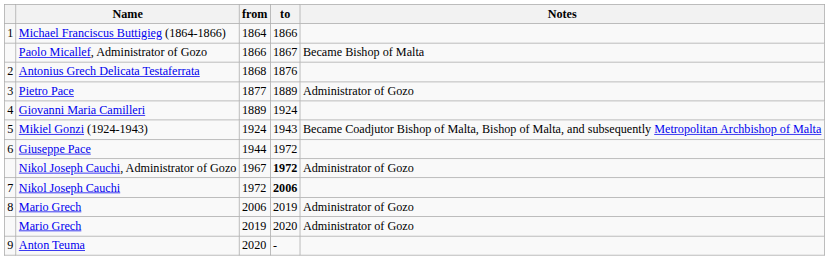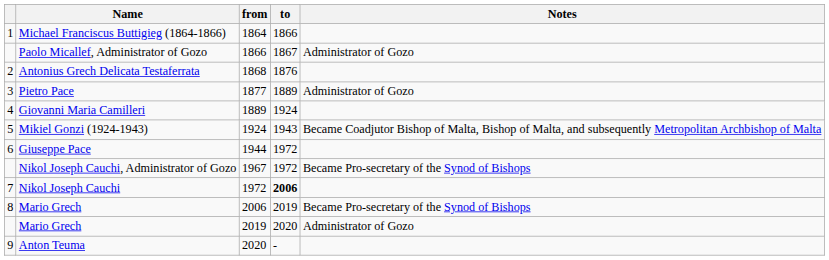Paolo Micallef, Administrator of Gozo | Notes: Became Bishop of Malta -> Administrator of Gozo
Nikol Joseph Cauchi, Administrator of Gozo | to: bold -> normal
Nikol Joseph Cauchi, Administrator of Gozo | Notes: Administrator of Gozo -> Became Pro-secretary of the Synod of Bishops
Mario Grech / 2006 | Notes: Administrator of Gozo -> Became Pro-secretary of the Synod of Bishops
